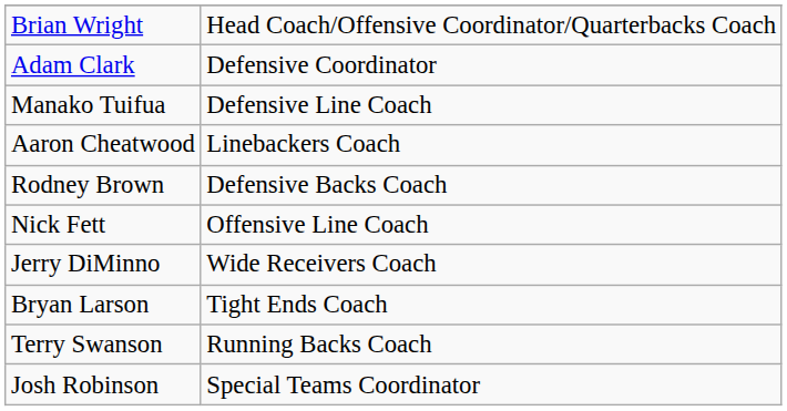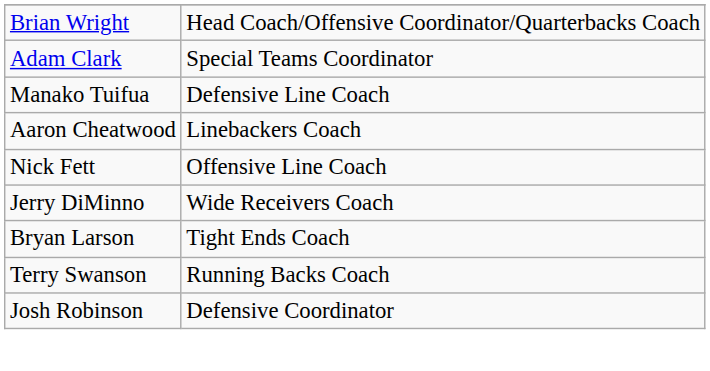Adam Clark | column 2: Defensive Coordinator -> Special Teams Coordinator
- row: Rodney Brown | Defensive Backs Coach
Josh Robinson | column 2: Special Teams Coordinator -> Defensive Coordinator
